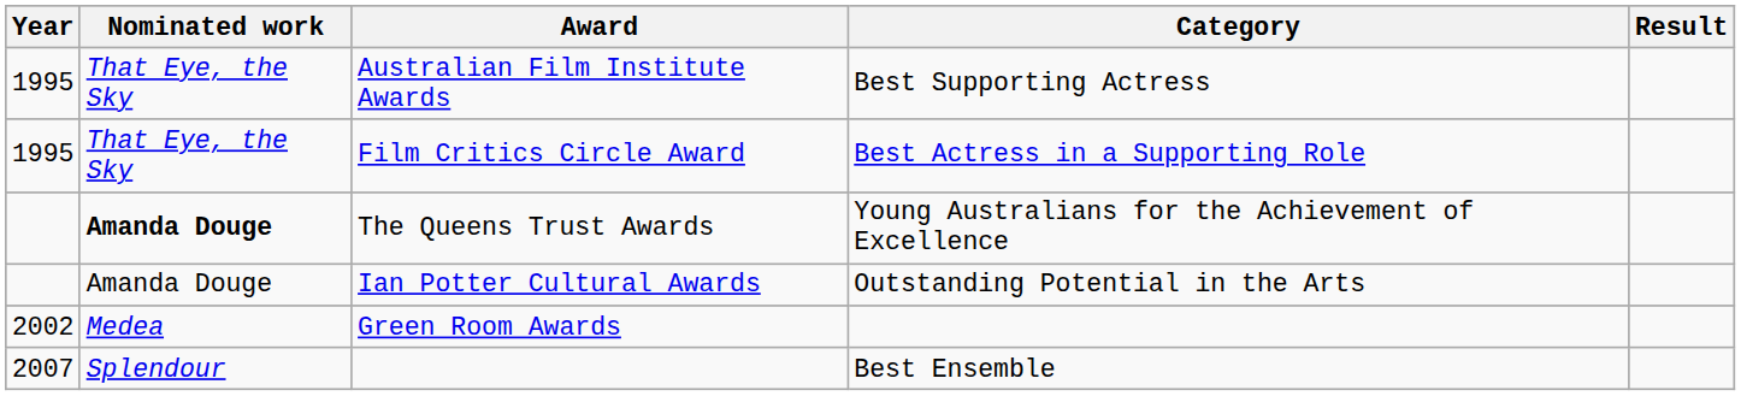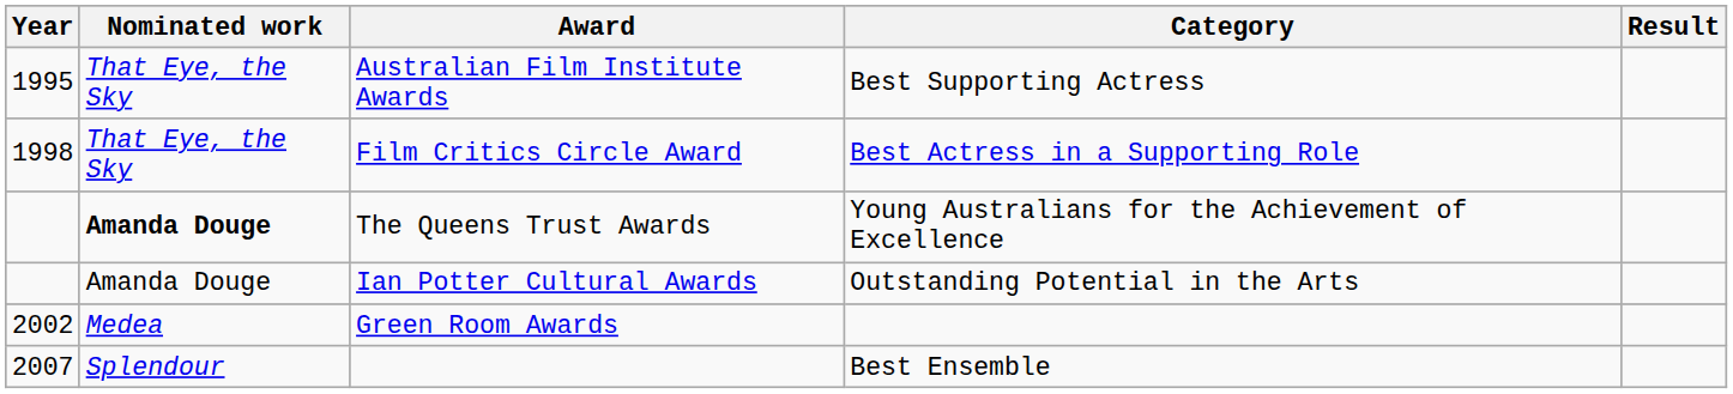Film Critics Circle Award | Year: 1995 -> 1998
